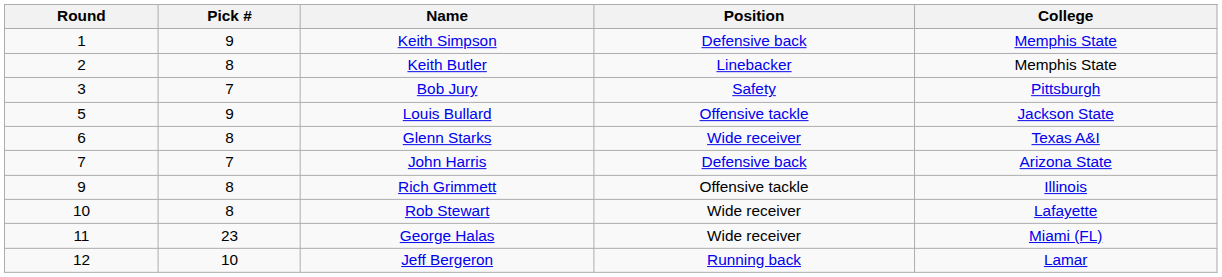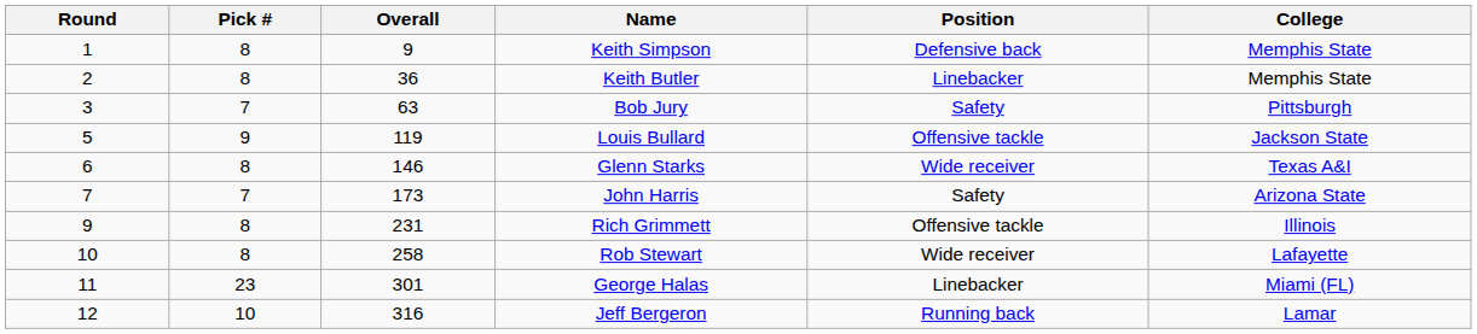+ column: Overall | 9 | 36 | 63 | 119 | 146 | 173 | 231 | 258 | 301 | 316
Keith Simpson | Pick #: 9 -> 8
John Harris | Position: Defensive back -> Safety
George Halas | Position: Wide receiver -> Linebacker
